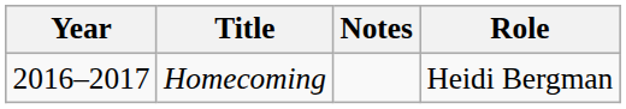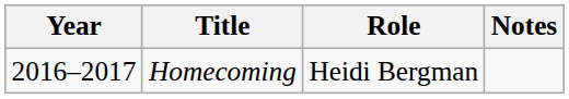columns swapped: Role <-> Notes
